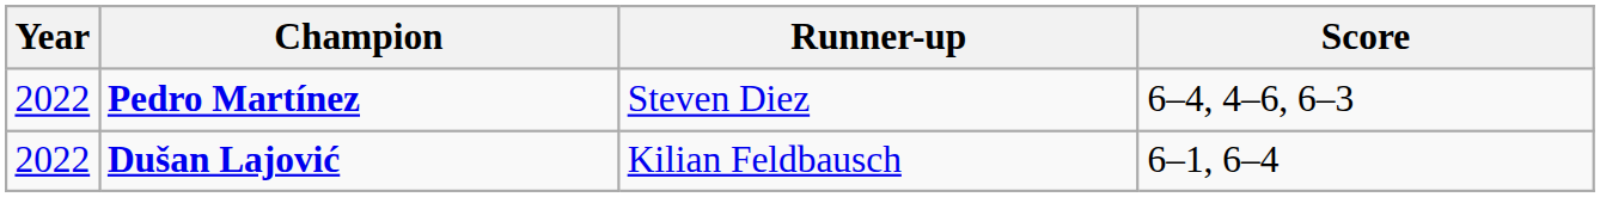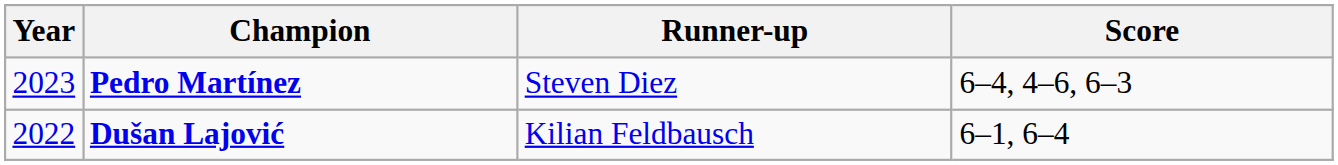Pedro Martínez | Year: 2022 -> 2023
